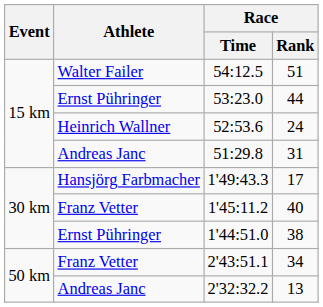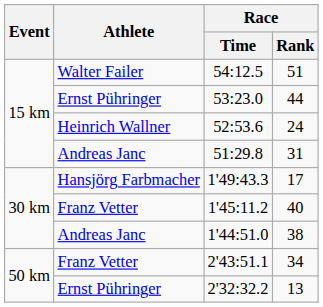1'44:51.0 | Athlete: Ernst Pühringer -> Andreas Janc
2'32:32.2 | Athlete: Andreas Janc -> Ernst Pühringer
